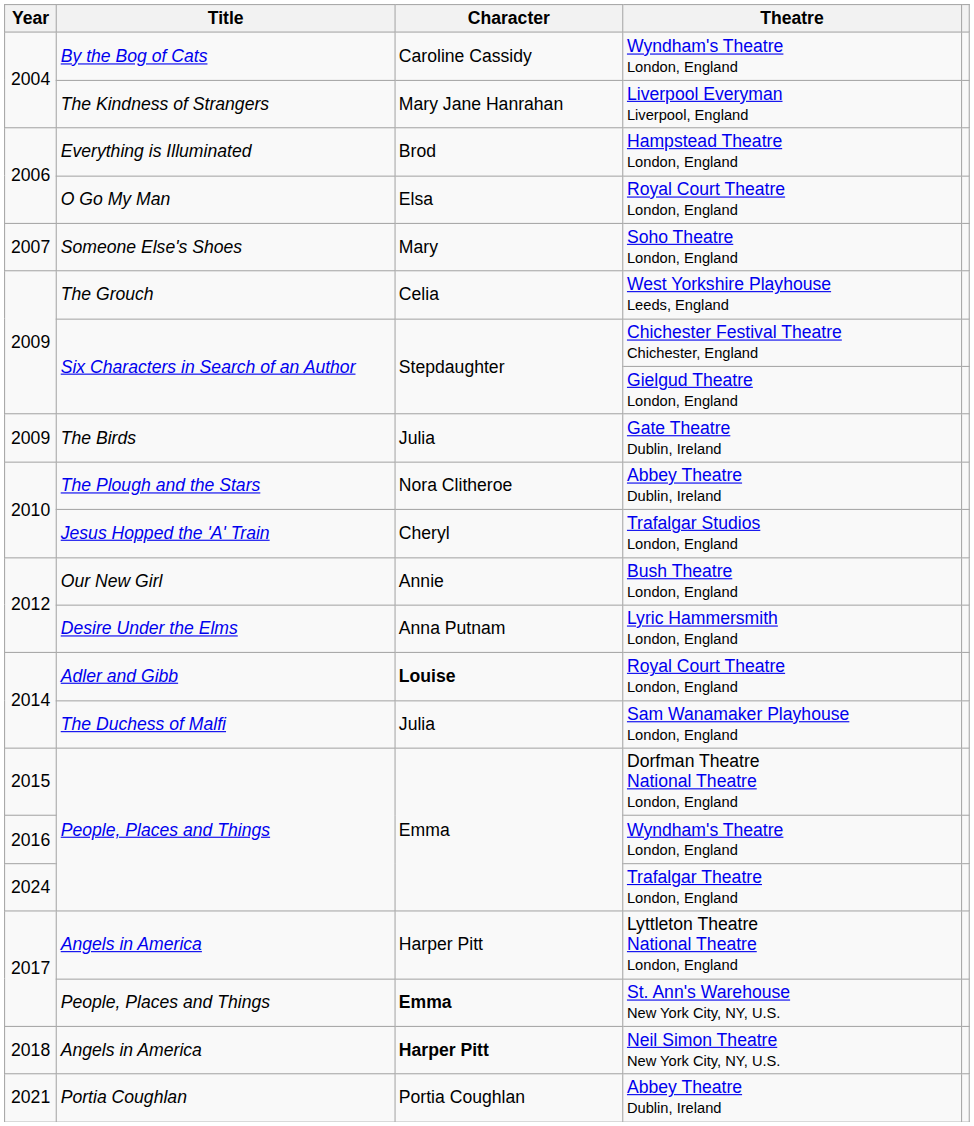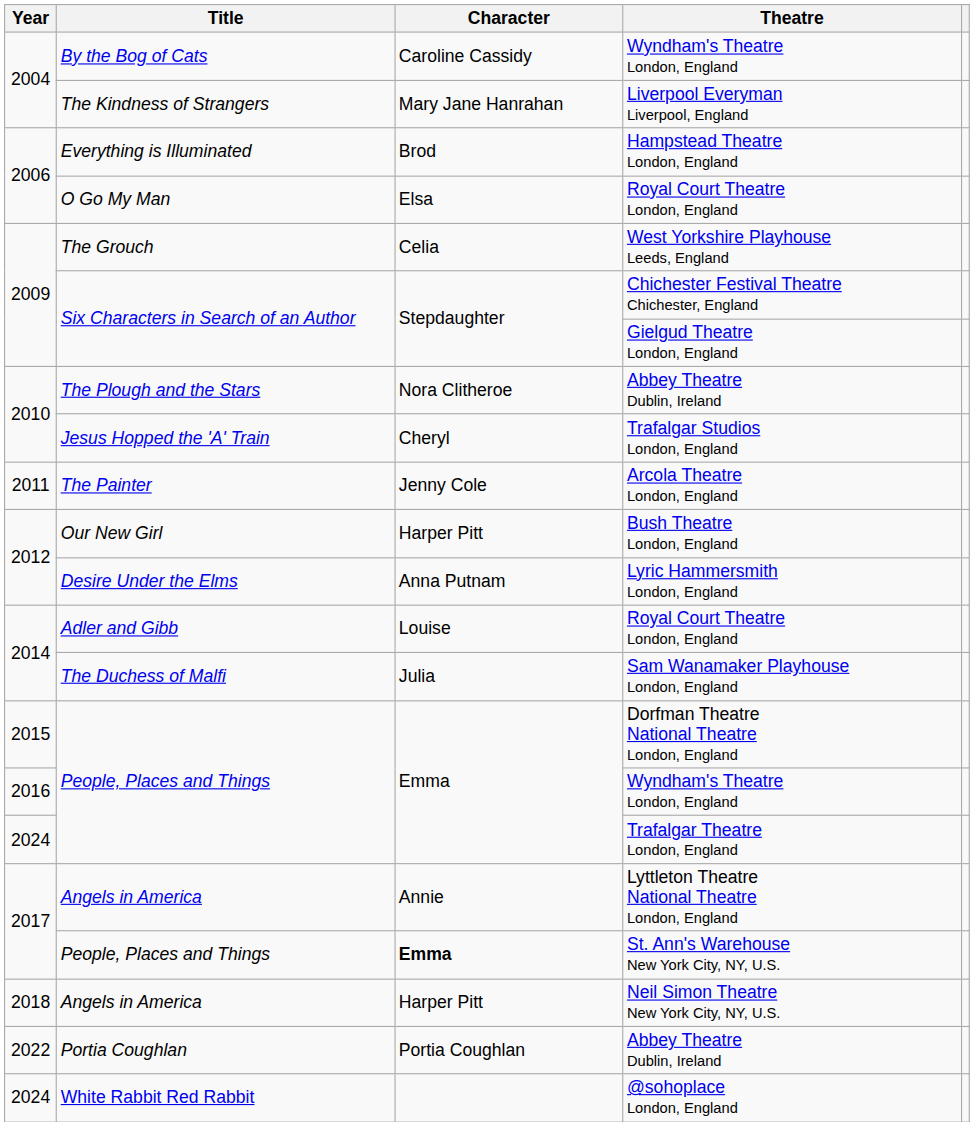- row: 2007 | Someone Else's Shoes | Mary | Soho Theatre London, England
- row: 2009 | The Birds | Julia | Gate Theatre Dublin, Ireland
+ row: 2011 | The Painter | Jenny Cole | Arcola Theatre London, England
Bush Theatre London, England | Character: Annie -> Harper Pitt
Adler and Gibb / Royal Court Theatre London, England | Character: bold -> normal
Lyttleton Theatre National Theatre London, England | Character: Harper Pitt -> Annie
Neil Simon Theatre New York City, NY, U.S. | Character: bold -> normal
Portia Coughlan / Abbey Theatre Dublin, Ireland | Year: 2021 -> 2022
+ row: 2024 | White Rabbit Red Rabbit | @sohoplace London, England
